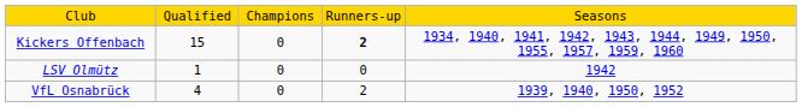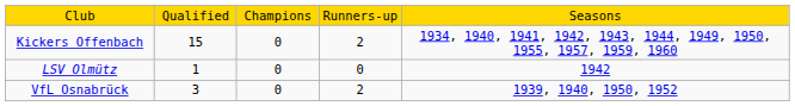Kickers Offenbach | column 4: bold -> normal
VfL Osnabrück | column 2: 4 -> 3
